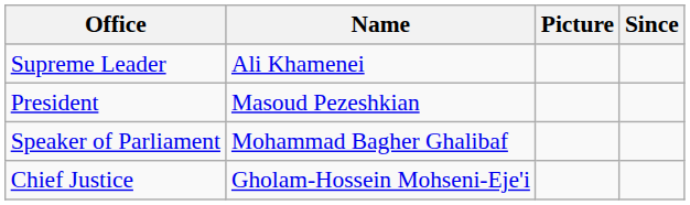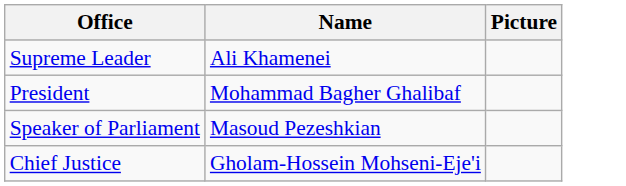- column: Since
President | Name: Masoud Pezeshkian -> Mohammad Bagher Ghalibaf
Speaker of Parliament | Name: Mohammad Bagher Ghalibaf -> Masoud Pezeshkian
